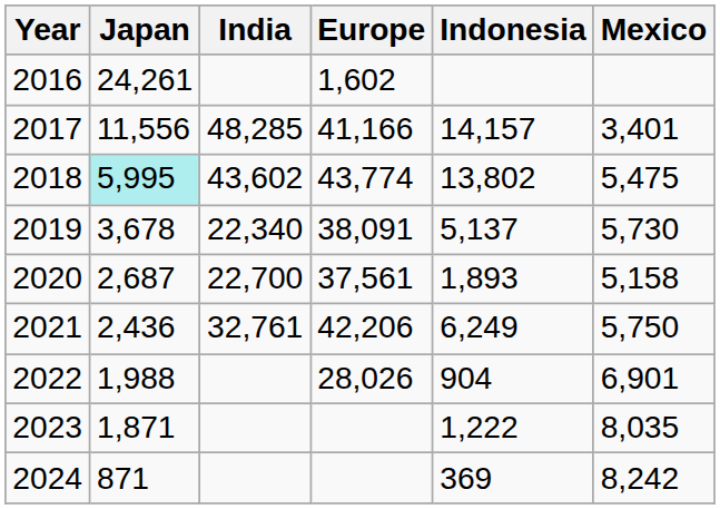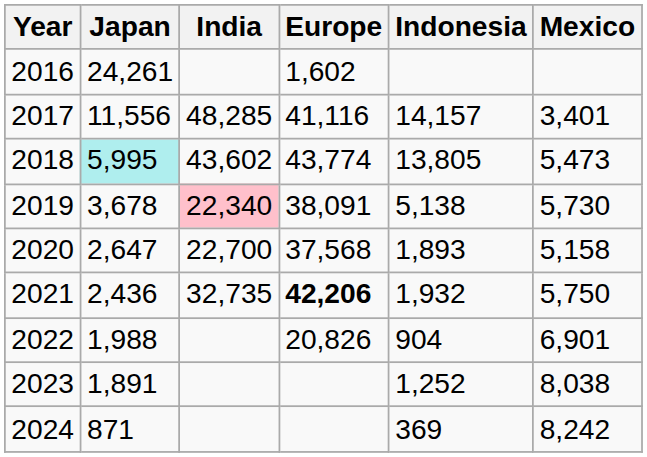2017 | Europe: 41,166 -> 41,116
2018 | Indonesia: 13,802 -> 13,805
2018 | Mexico: 5,475 -> 5,473
2019 | India: no background -> pink background
2019 | Indonesia: 5,137 -> 5,138
2020 | Japan: 2,687 -> 2,647
2020 | Europe: 37,561 -> 37,568
2021 | India: 32,761 -> 32,735
2021 | Europe: normal -> bold
2021 | Indonesia: 6,249 -> 1,932
2022 | Europe: 28,026 -> 20,826
2023 | Japan: 1,871 -> 1,891
2023 | Indonesia: 1,222 -> 1,252
2023 | Mexico: 8,035 -> 8,038
